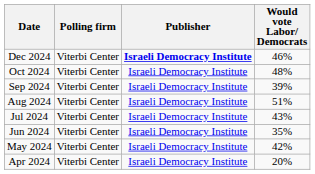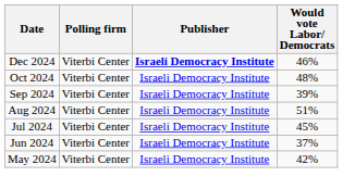Jul 2024 | Would vote Labor/ Democrats: 43% -> 45%
Jun 2024 | Would vote Labor/ Democrats: 35% -> 37%
- row: Apr 2024 | Viterbi Center | Israeli Democracy Institute | 20%
